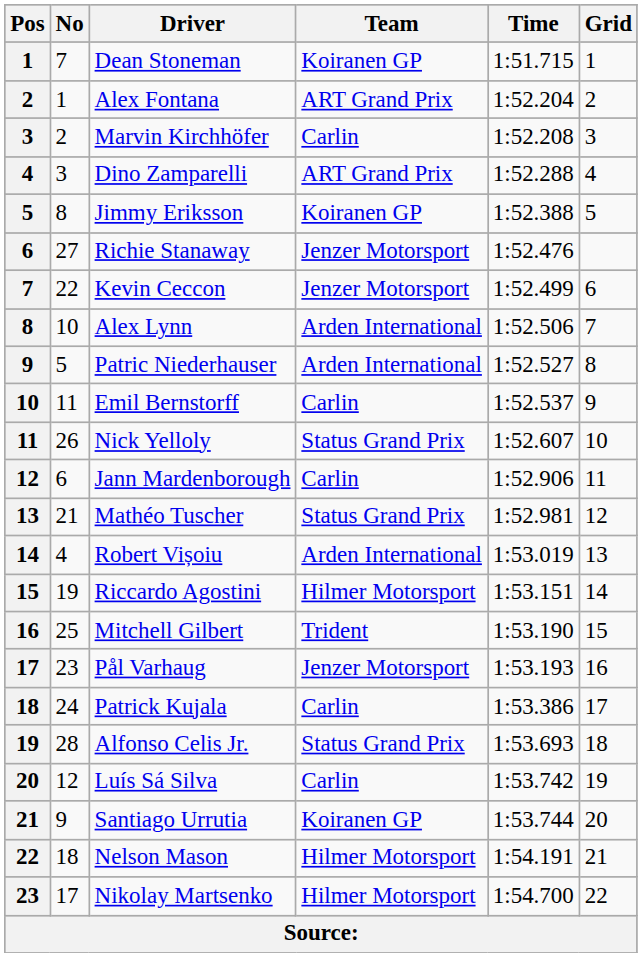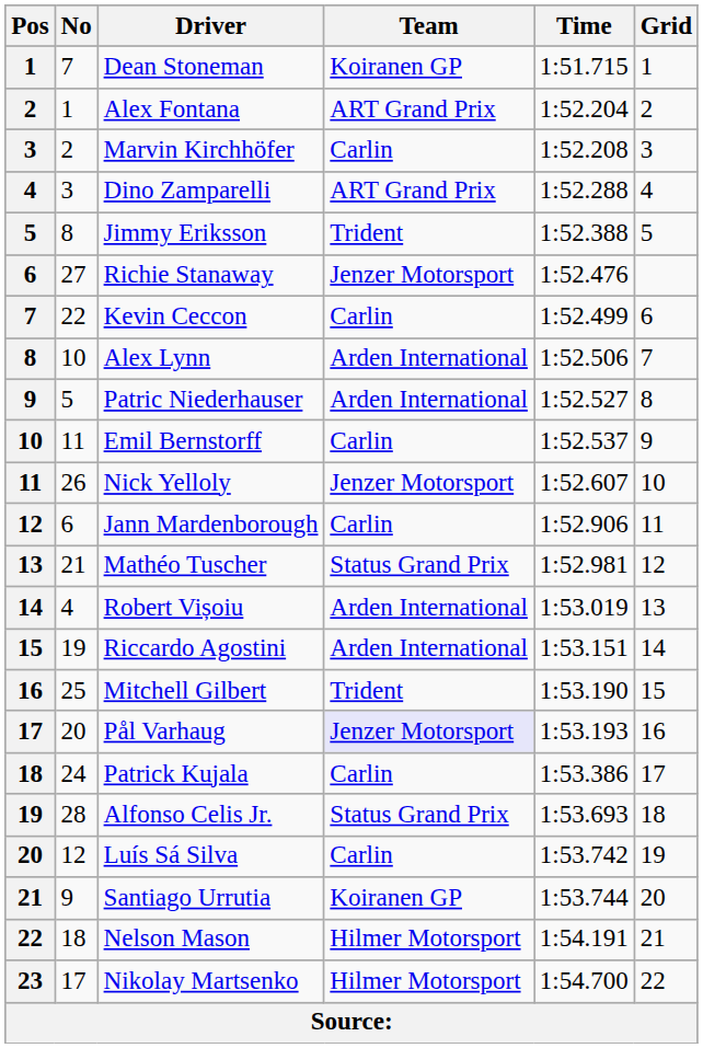Jimmy Eriksson | Team: Koiranen GP -> Trident
Kevin Ceccon | Team: Jenzer Motorsport -> Carlin
Nick Yelloly | Team: Status Grand Prix -> Jenzer Motorsport
Riccardo Agostini | Team: Hilmer Motorsport -> Arden International
Pål Varhaug | No: 23 -> 20
Pål Varhaug | Team: no background -> lavender background
